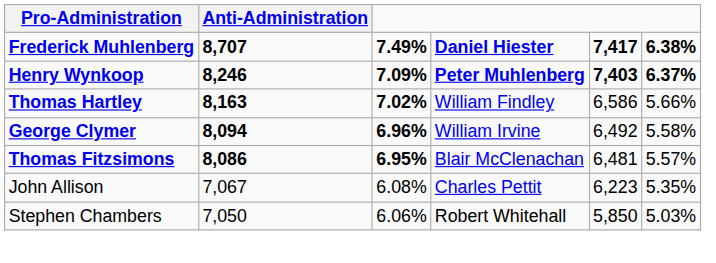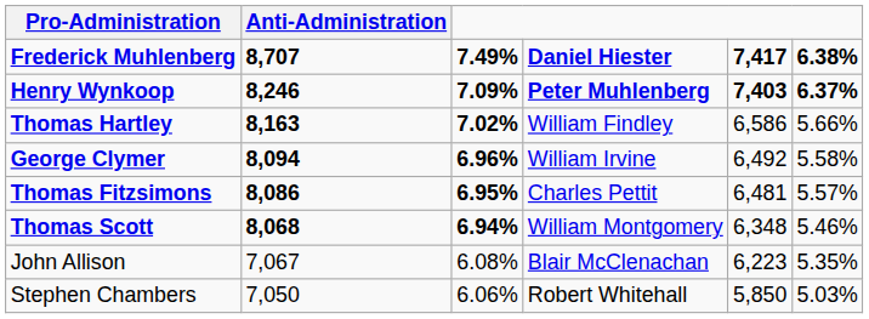Thomas Fitzsimons | column 4: Blair McClenachan -> Charles Pettit
+ row: Thomas Scott | 8,068 | 6.94% | William Montgomery | 6,348 | 5.46%
John Allison | column 4: Charles Pettit -> Blair McClenachan
